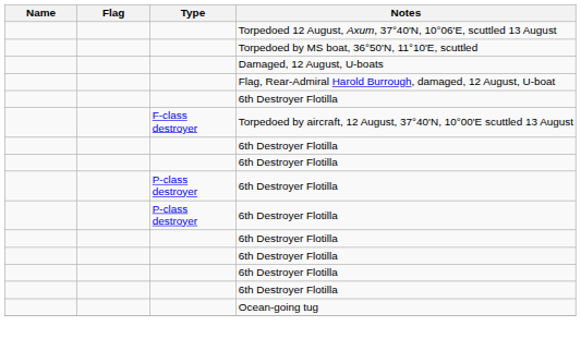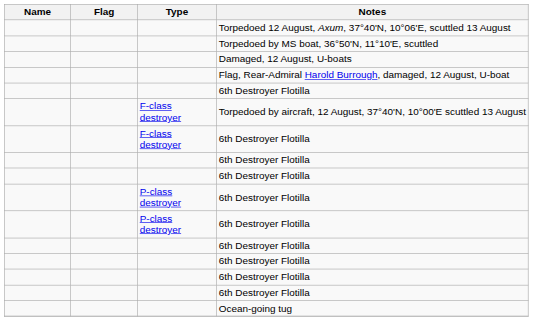+ row: F-class destroyer | 6th Destroyer Flotilla
